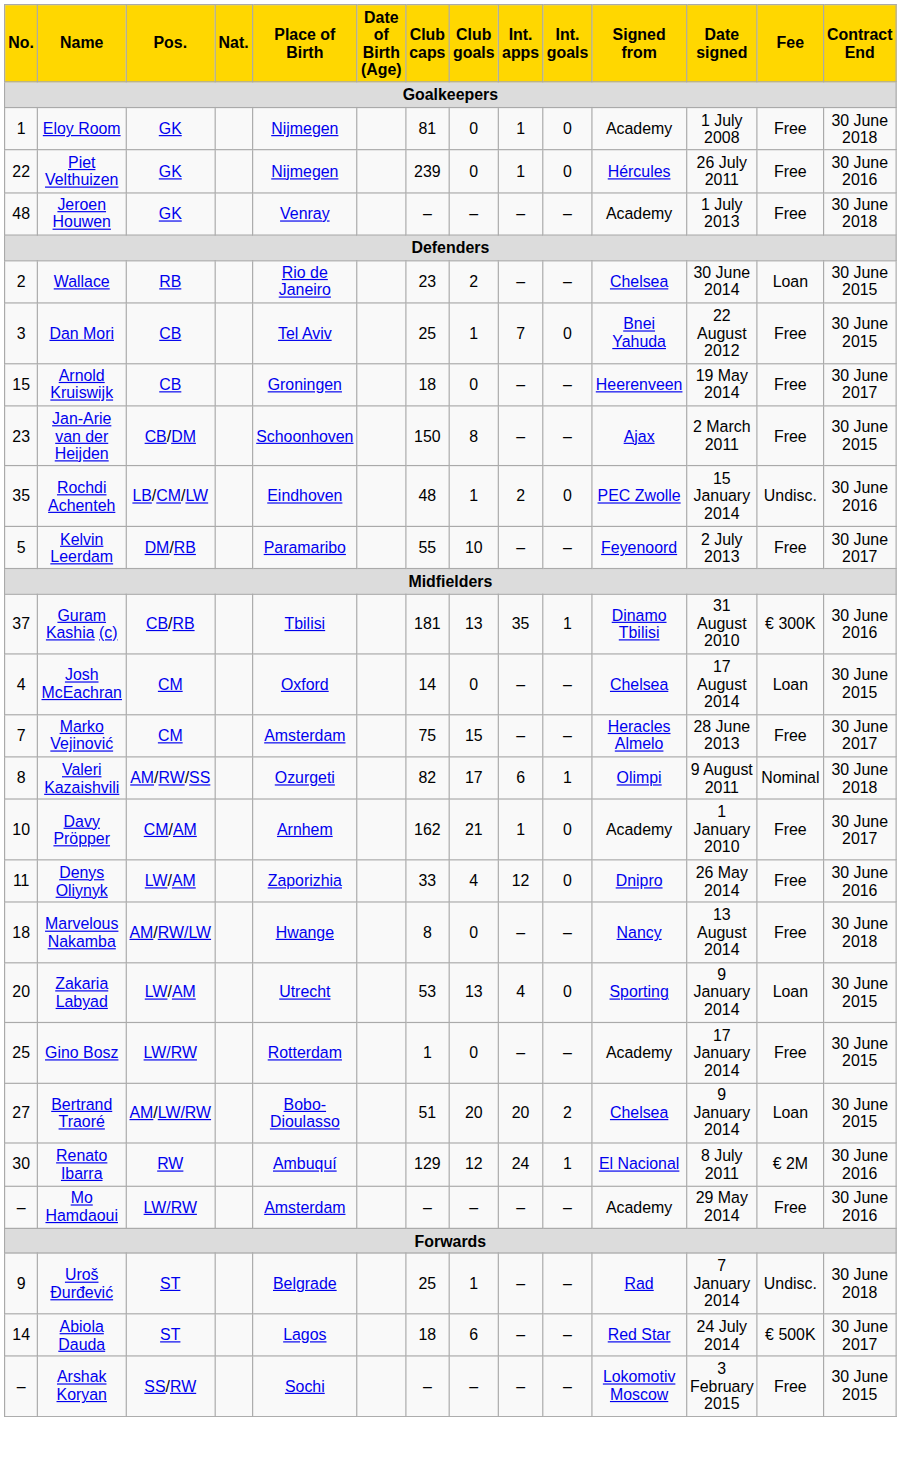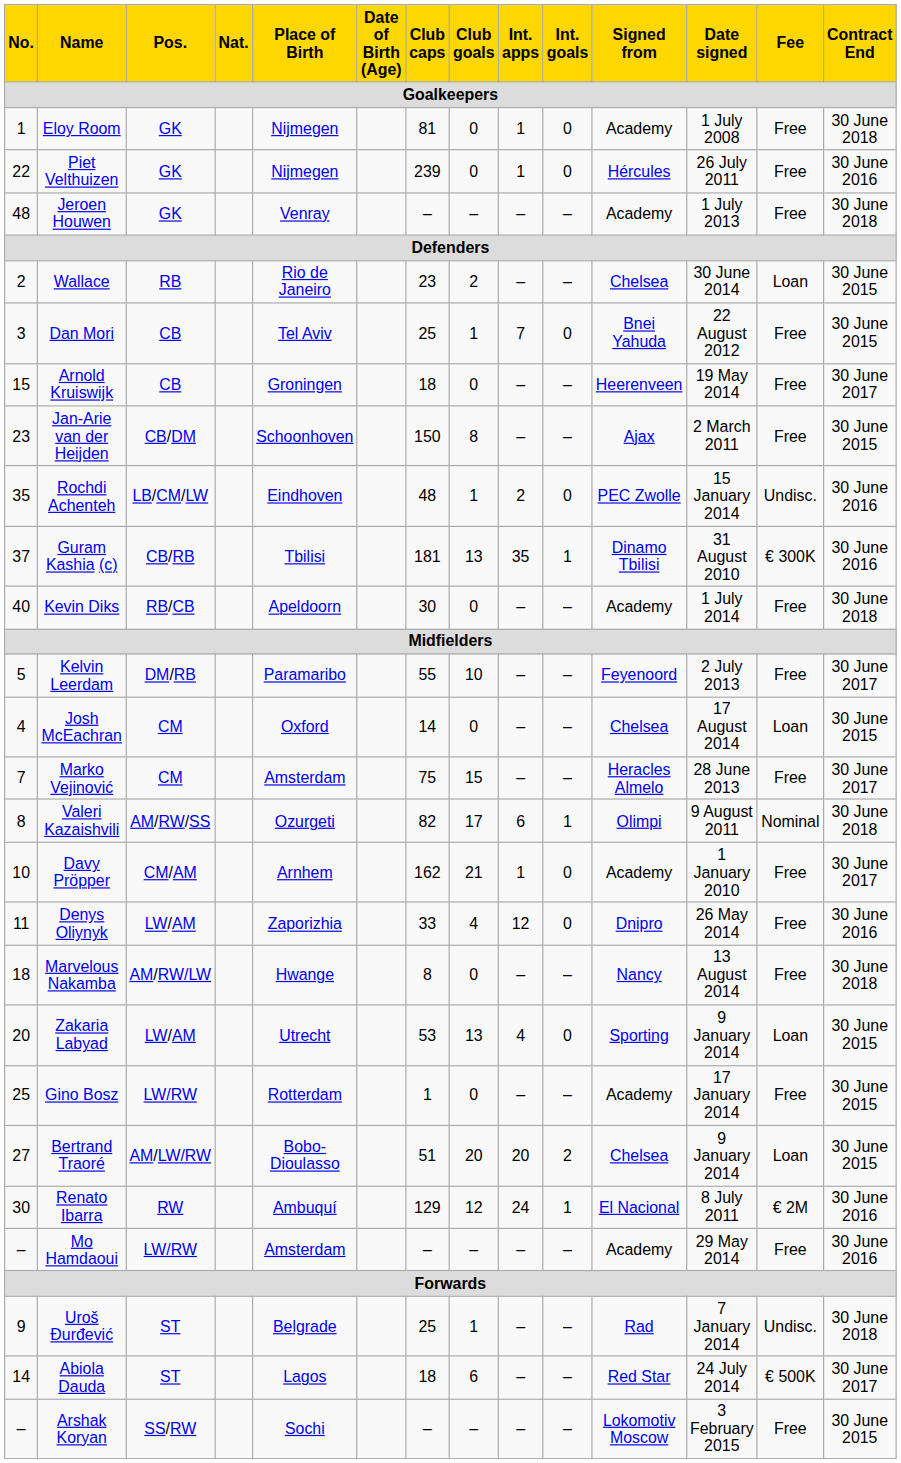rows swapped: Guram Kashia (c) <-> Kelvin Leerdam
+ row: 40 | Kevin Diks | RB/CB | Apeldoorn | 30 | 0 | – | – | Academy | 1 July 2014 | Free | 30 June 2018
